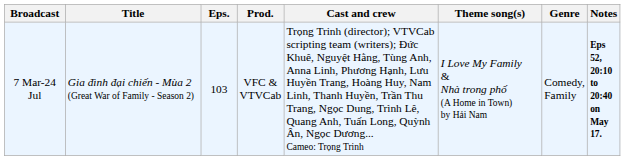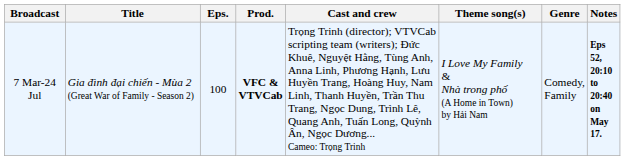7 Mar-24 Jul | Eps.: 103 -> 100
7 Mar-24 Jul | Prod.: normal -> bold
